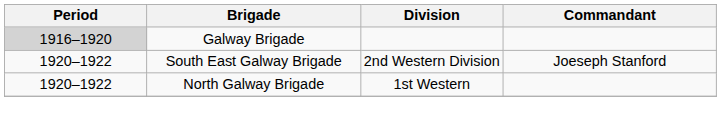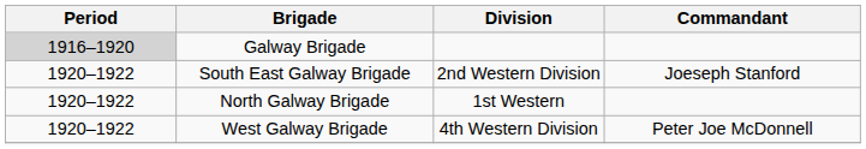+ row: 1920–1922 | West Galway Brigade | 4th Western Division | Peter Joe McDonnell
